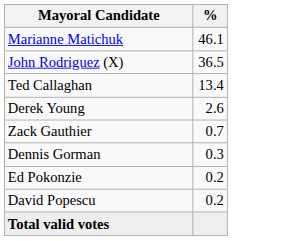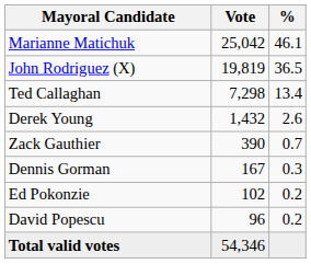+ column: Vote | 25,042 | 19,819 | 7,298 | 1,432 | 390 | 167 | 102 | 96 | 54,346
